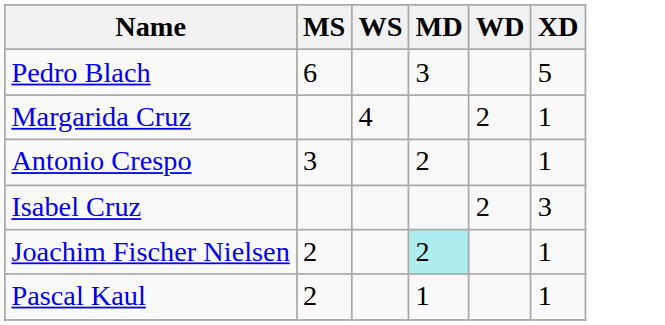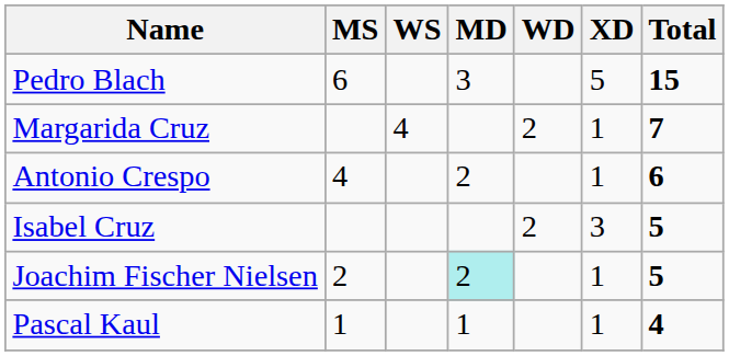+ column: Total | 15 | 7 | 6 | 5 | 5 | 4
Antonio Crespo | MS: 3 -> 4
Pascal Kaul | MS: 2 -> 1
